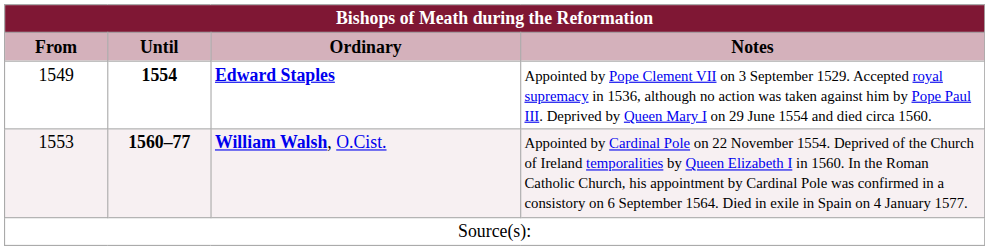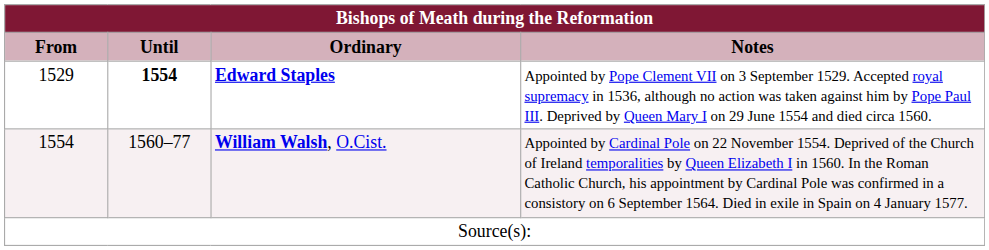Edward Staples | From: 1549 -> 1529
William Walsh, O.Cist. | From: 1553 -> 1554
William Walsh, O.Cist. | Until: bold -> normal
